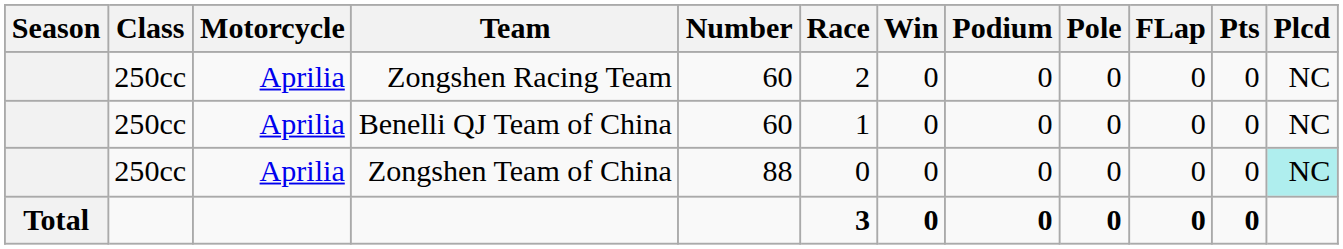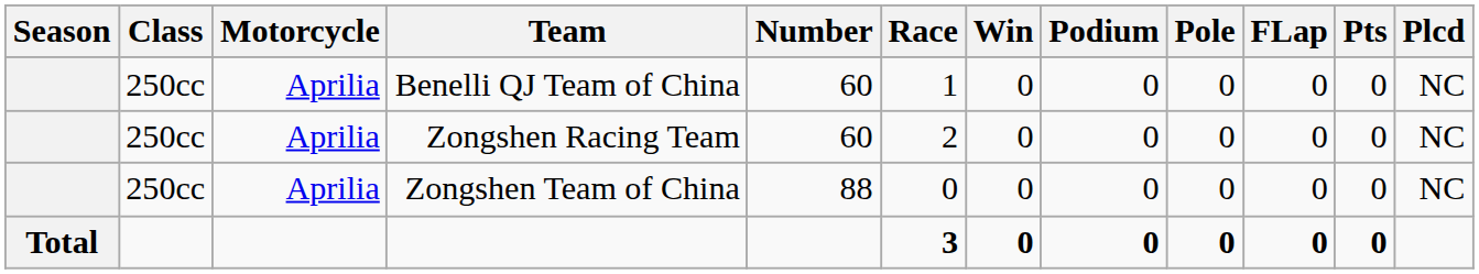rows swapped: Zongshen Racing Team <-> Benelli QJ Team of China
Zongshen Team of China | Plcd: paleturquoise background -> no background
